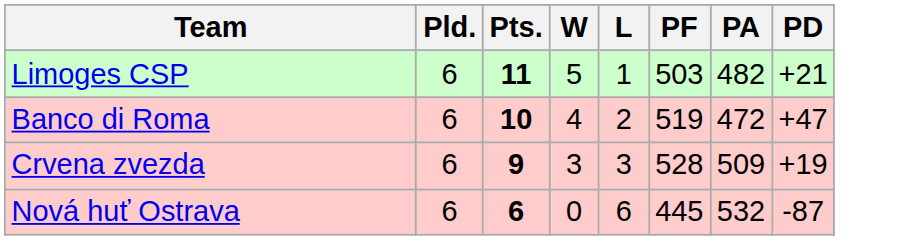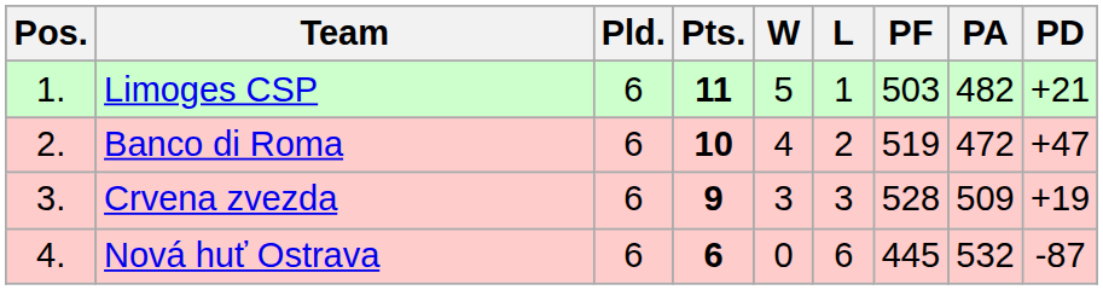+ column: Pos. | 1. | 2. | 3. | 4.
